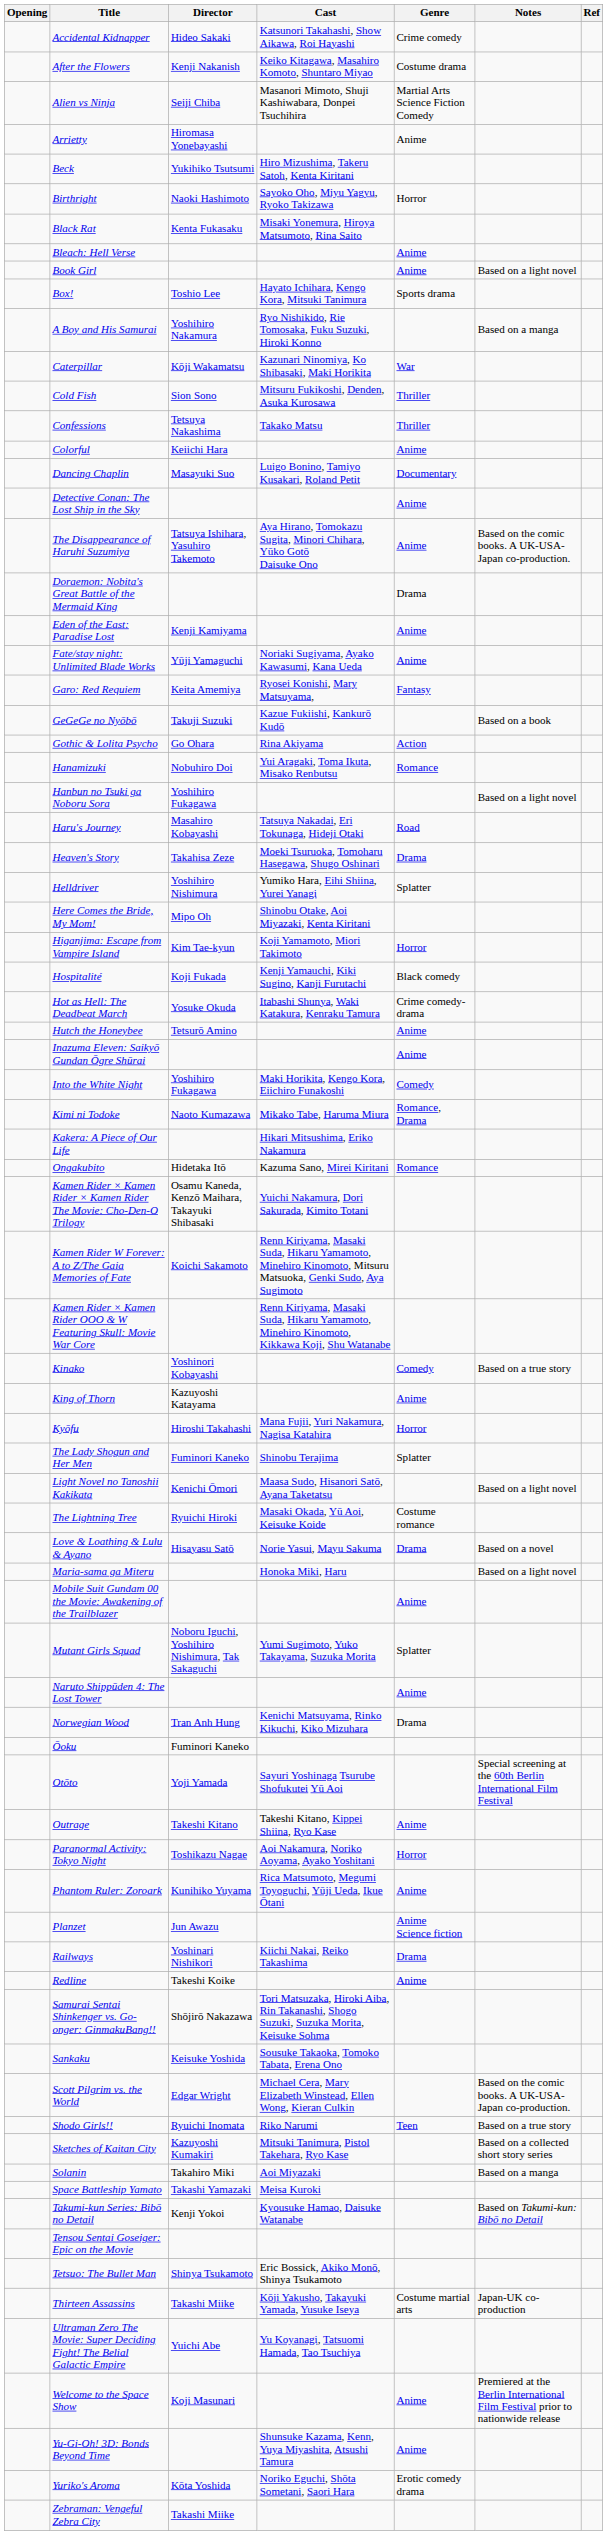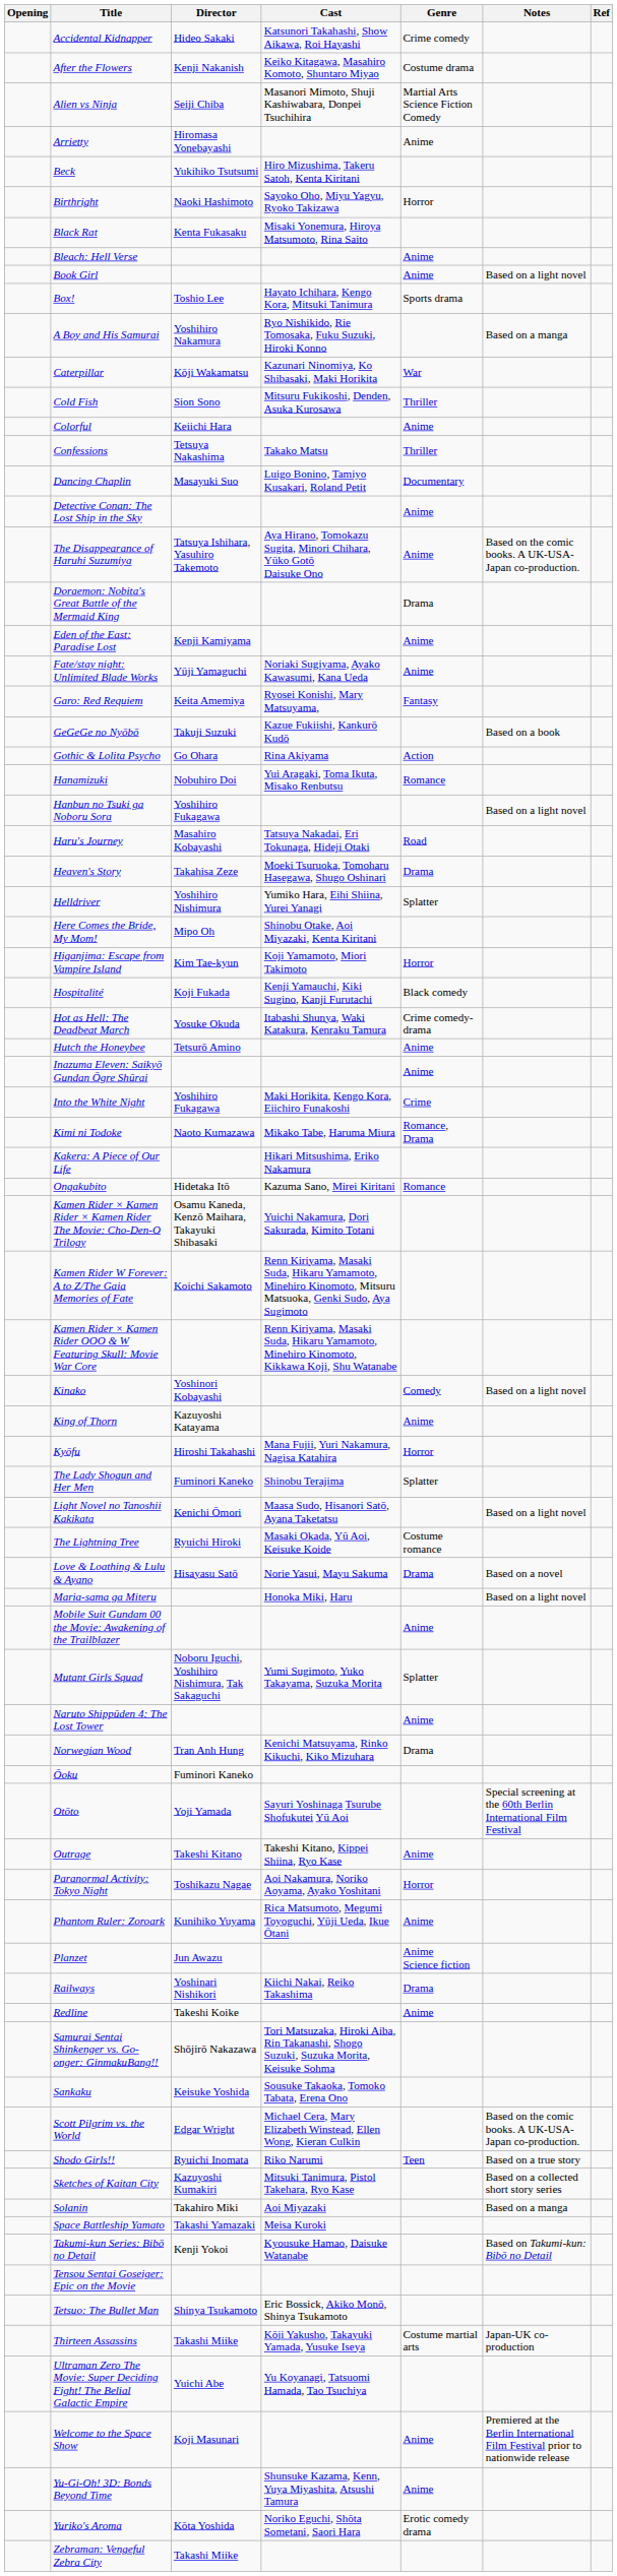rows swapped: Colorful <-> Confessions
Into the White Night | Genre: Comedy -> Crime
Kinako | Notes: Based on a true story -> Based on a light novel
